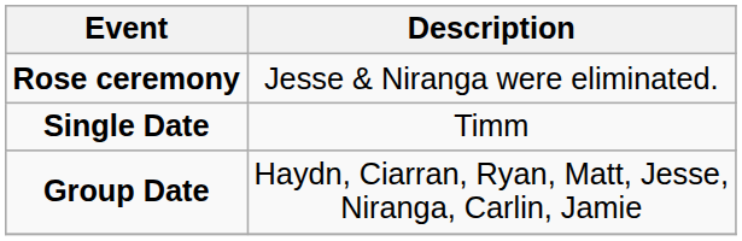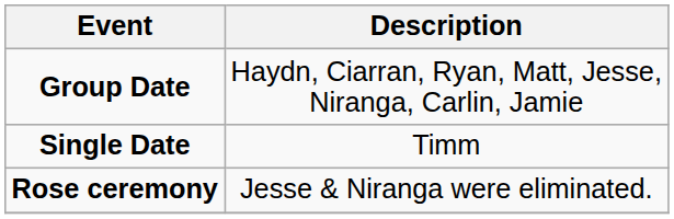rows swapped: Group Date <-> Rose ceremony
